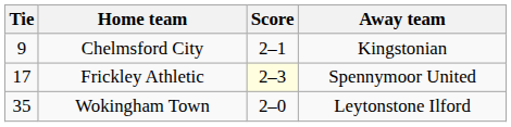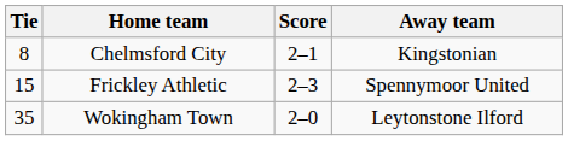Chelmsford City | Tie: 9 -> 8
Frickley Athletic | Tie: 17 -> 15
Frickley Athletic | Score: lightyellow background -> no background
